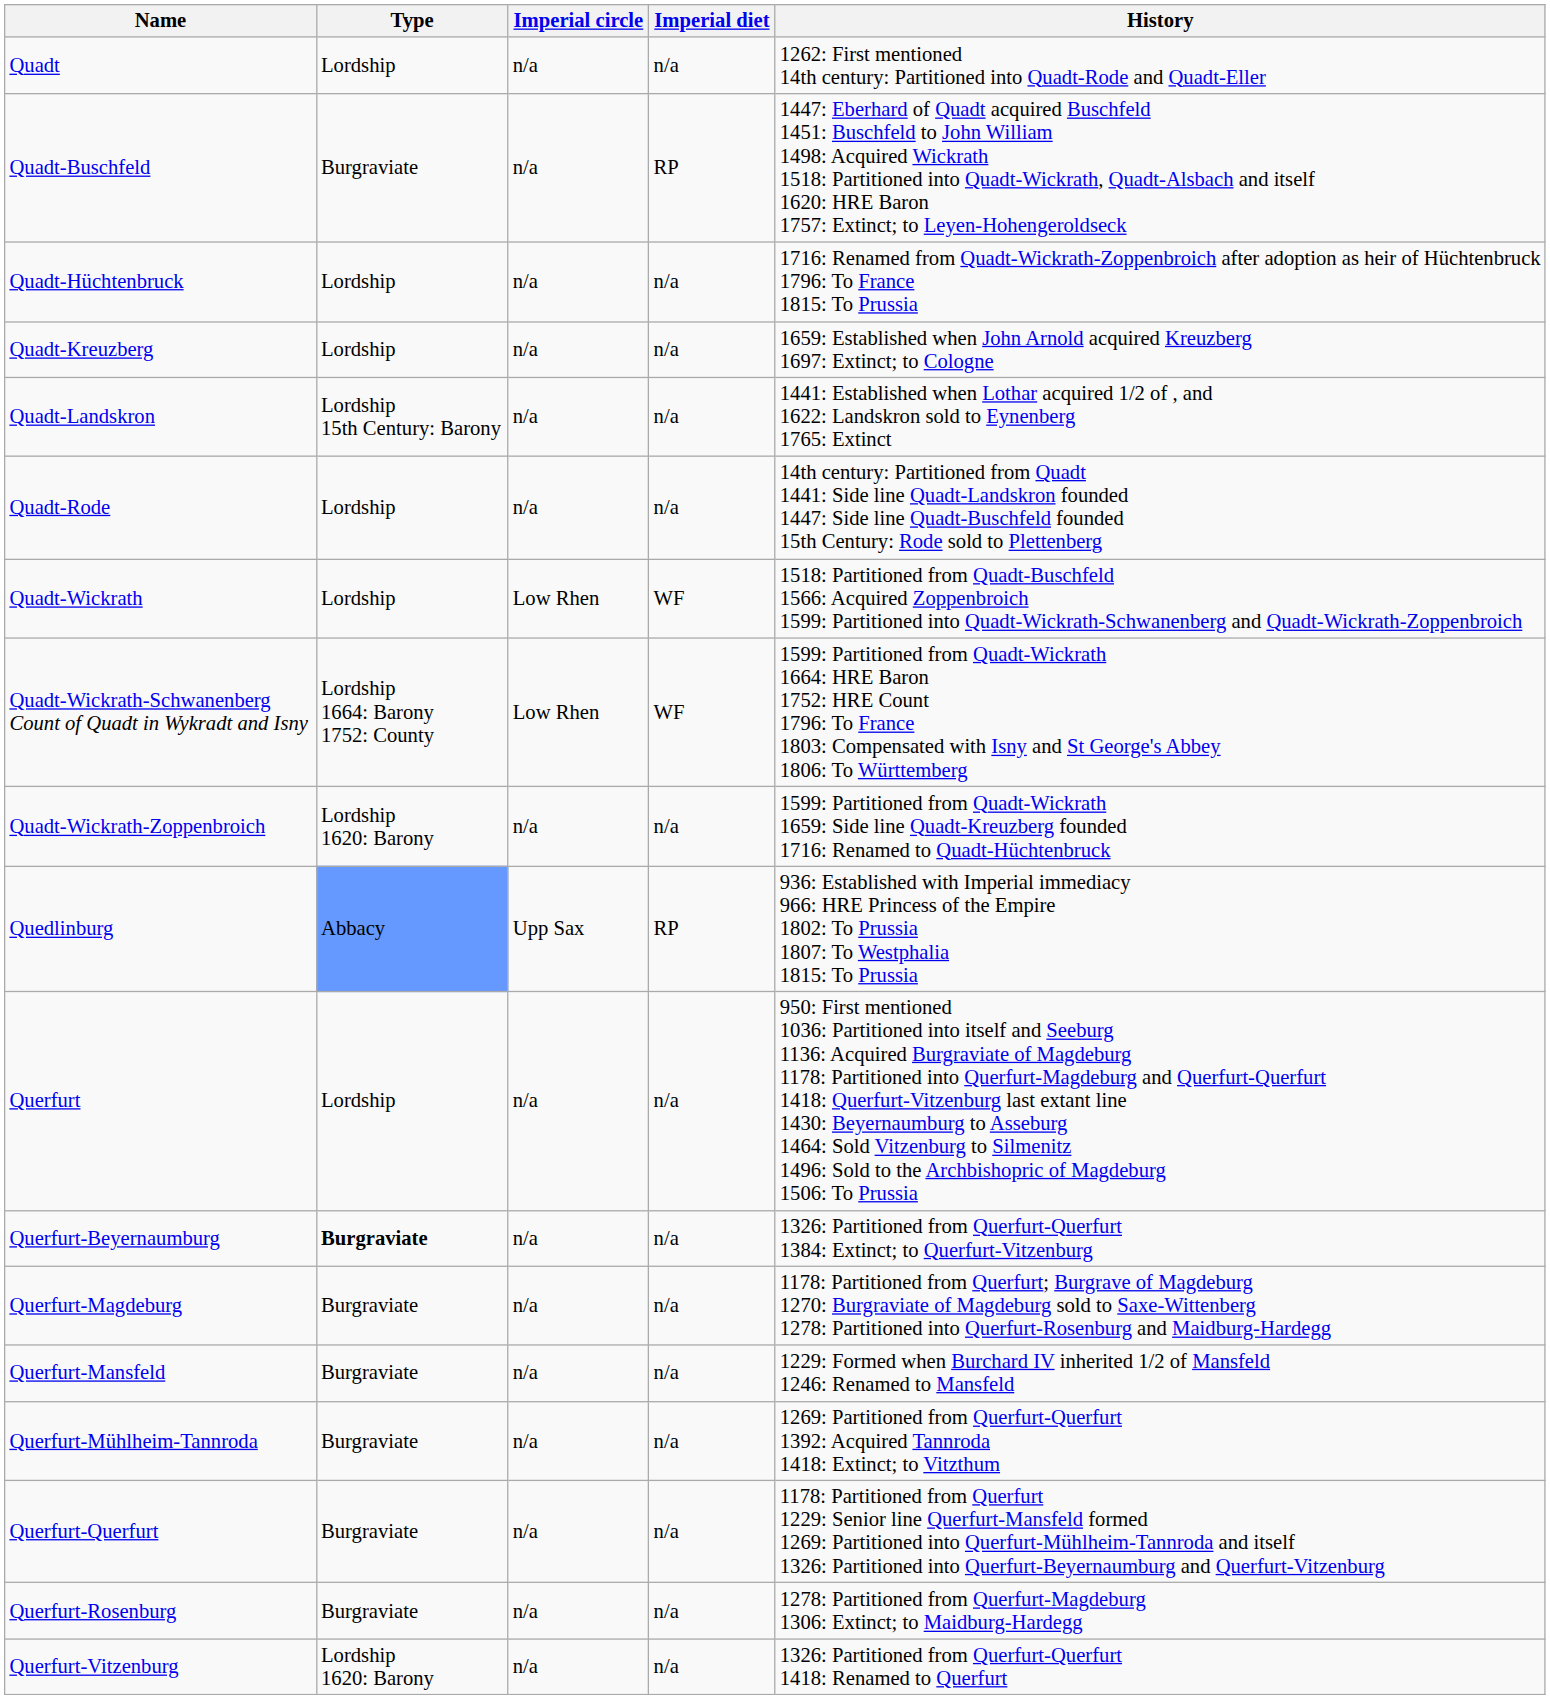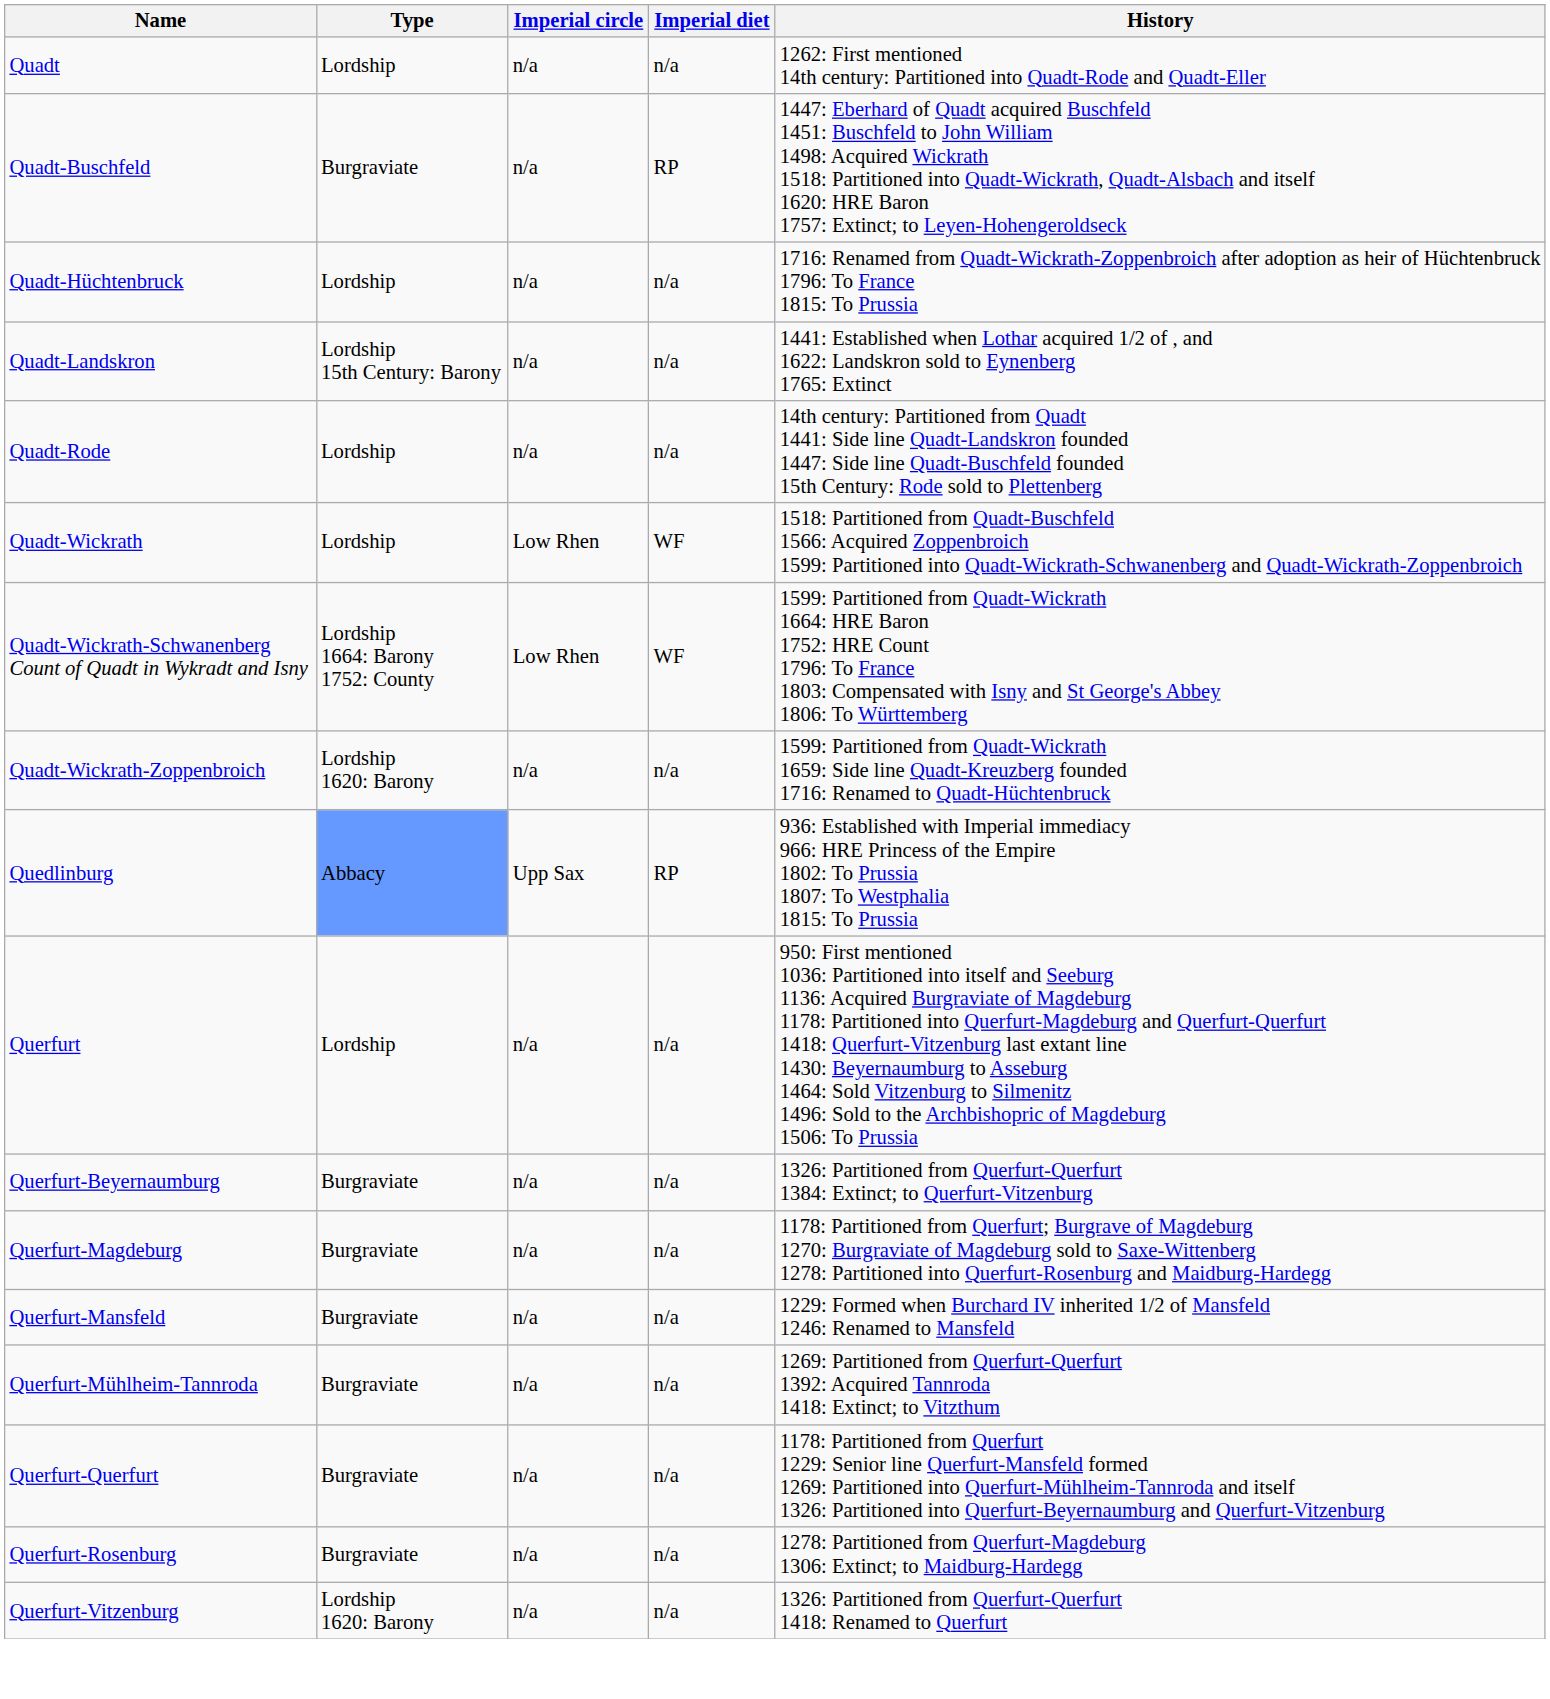- row: Quadt-Kreuzberg | Lordship | n/a | n/a | 1659: Established when John Arnold acquired Kreuzberg 1697: Extinct; to Cologne
Querfurt-Beyernaumburg | Type: bold -> normal
